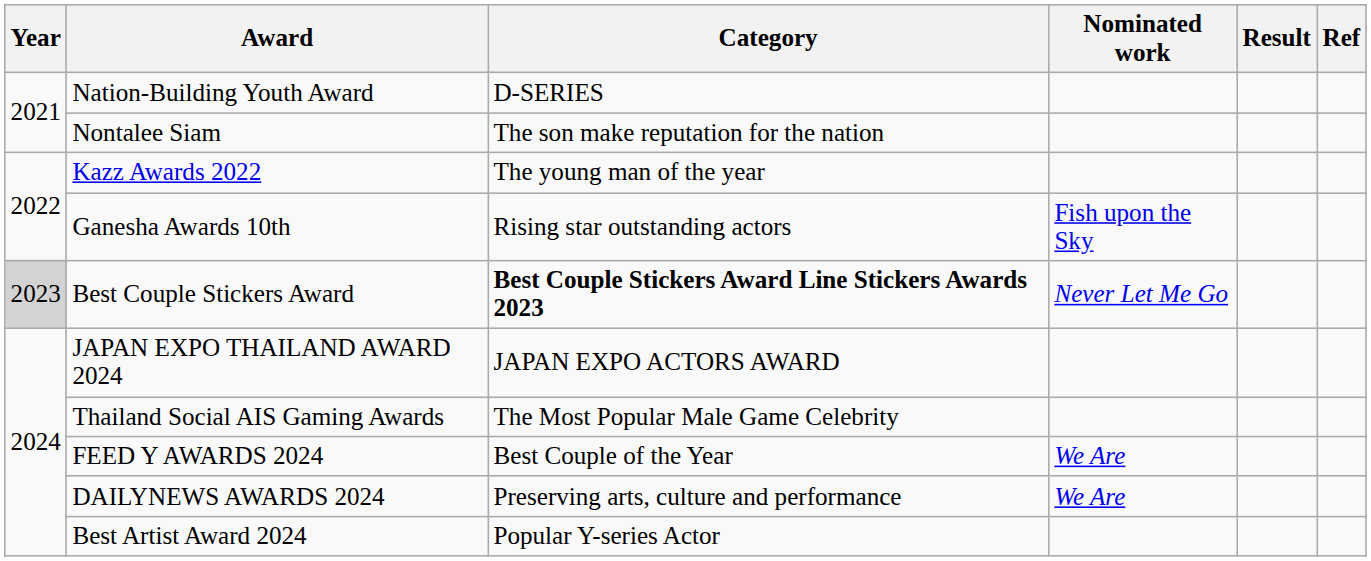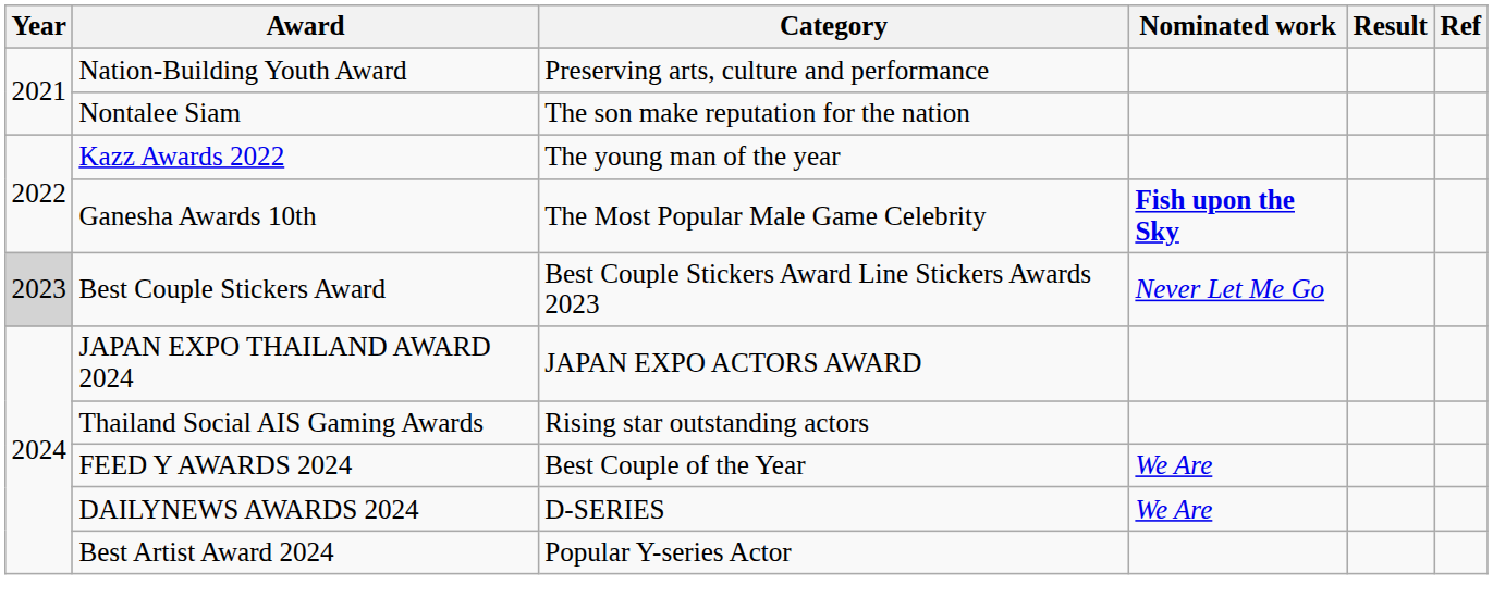Nation-Building Youth Award | Category: D-SERIES -> Preserving arts, culture and performance
Ganesha Awards 10th | Category: Rising star outstanding actors -> The Most Popular Male Game Celebrity
Ganesha Awards 10th | Nominated work: normal -> bold
Best Couple Stickers Award | Category: bold -> normal
Thailand Social AIS Gaming Awards | Category: The Most Popular Male Game Celebrity -> Rising star outstanding actors
DAILYNEWS AWARDS 2024 | Category: Preserving arts, culture and performance -> D-SERIES
